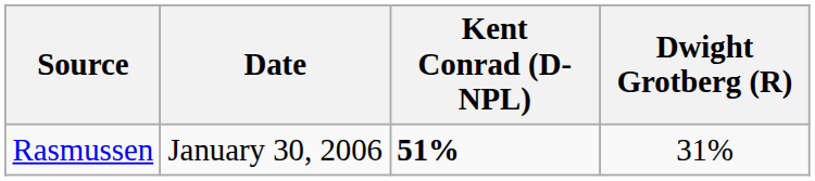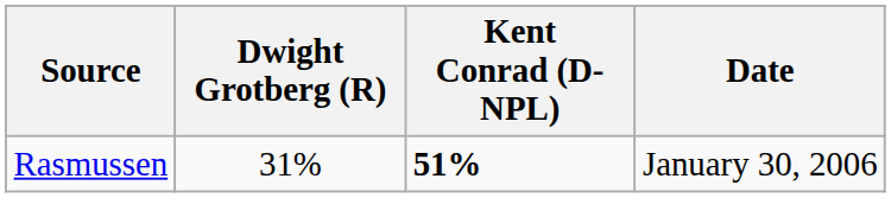columns swapped: Date <-> Dwight Grotberg (R)
